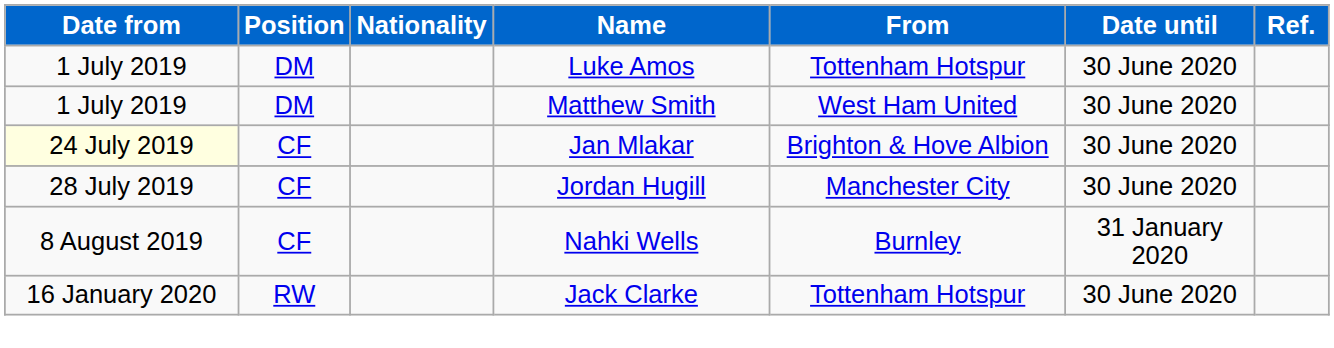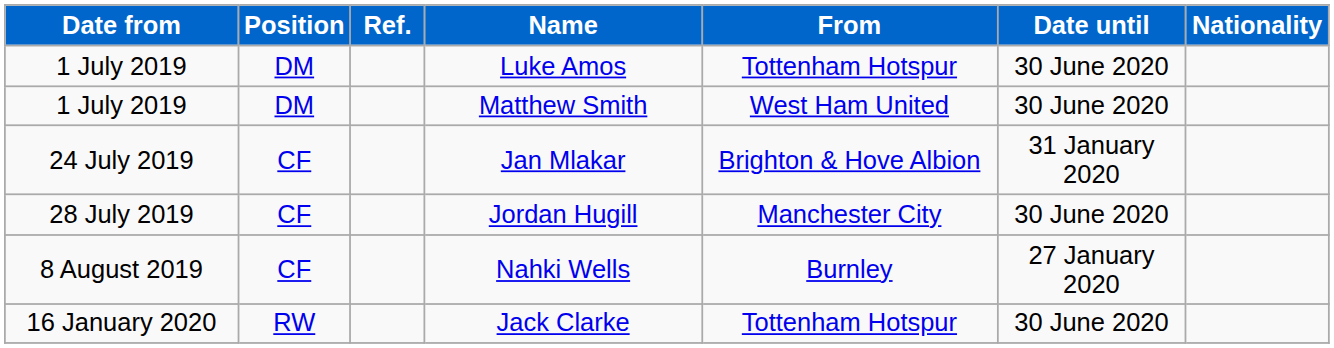columns swapped: Nationality <-> Ref.
Jan Mlakar | Date from: lightyellow background -> no background
Jan Mlakar | Date until: 30 June 2020 -> 31 January 2020
Nahki Wells | Date until: 31 January 2020 -> 27 January 2020
